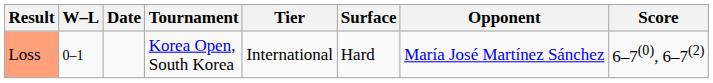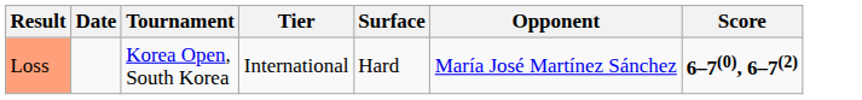- column: W–L | 0–1
Loss | Score: normal -> bold
